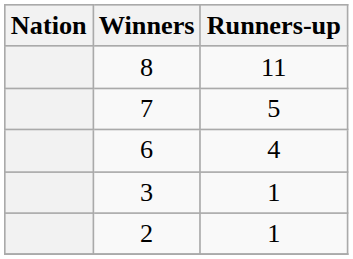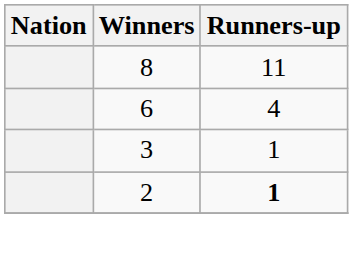- row: 7 | 5
2 | Runners-up: normal -> bold
